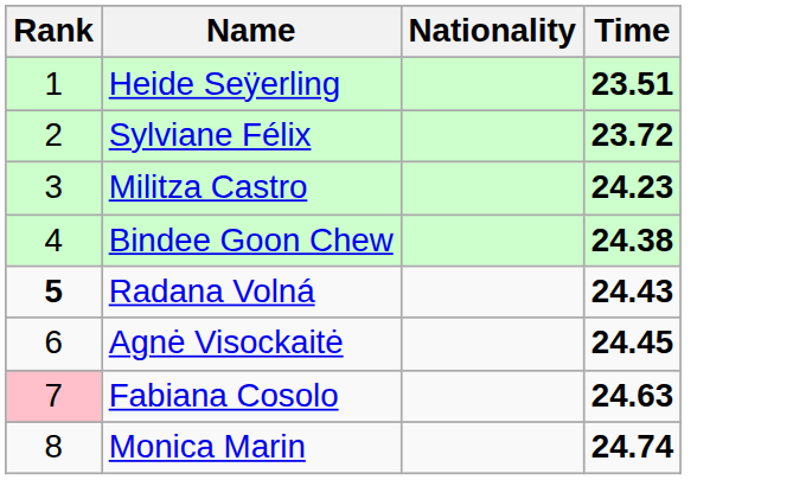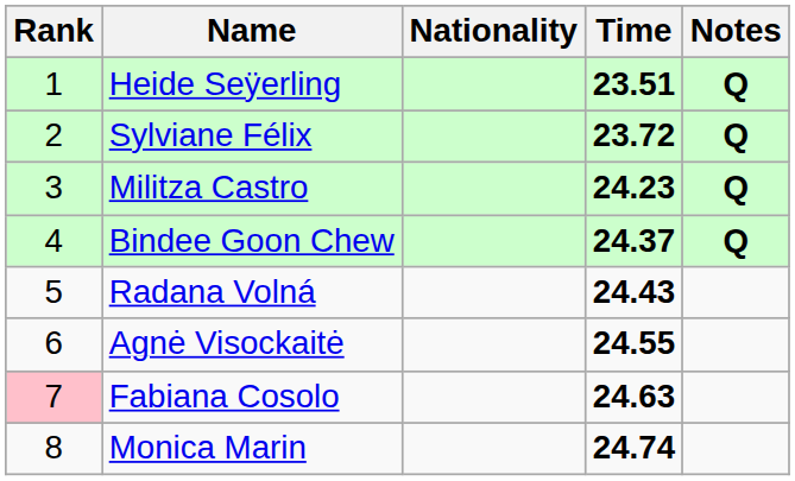+ column: Notes | Q | Q | Q | Q
Bindee Goon Chew | Time: 24.38 -> 24.37
Radana Volná | Rank: bold -> normal
Agnė Visockaitė | Time: 24.45 -> 24.55
